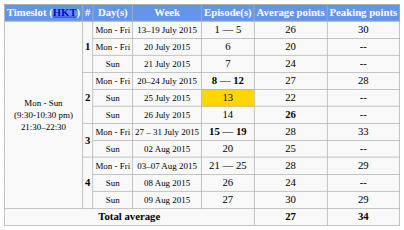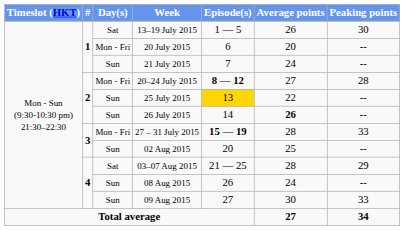13–19 July 2015 | Day(s): Mon - Fri -> Sat
03–07 Aug 2015 | Day(s): Mon - Fri -> Sat
09 Aug 2015 | Peaking points: 29 -> 33
